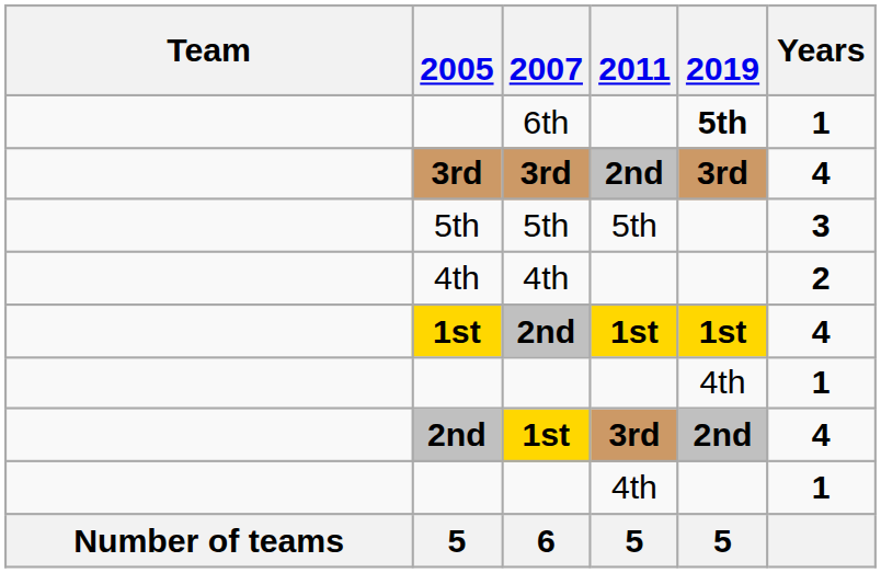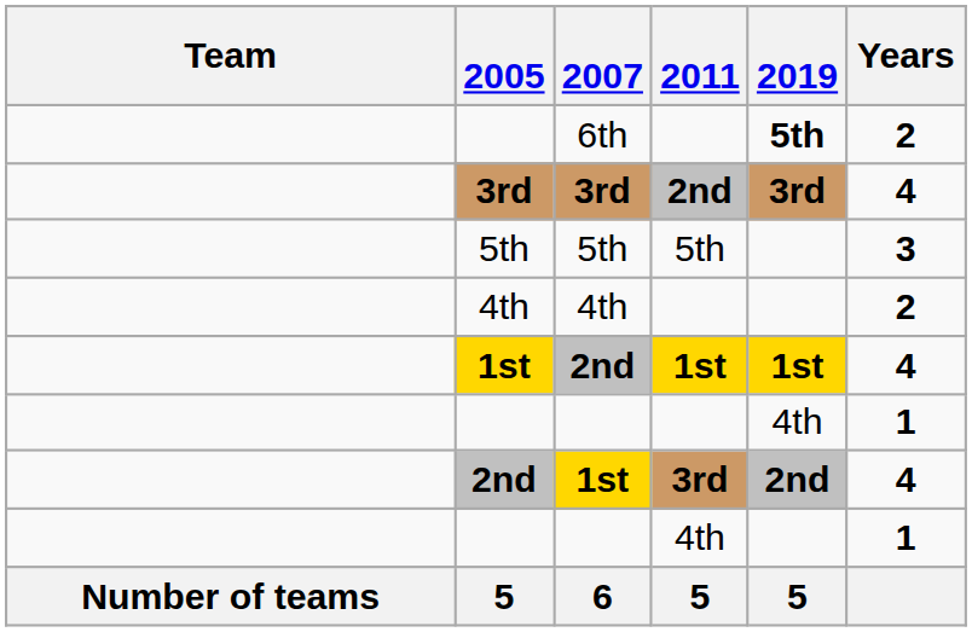6th | Years: 1 -> 2
